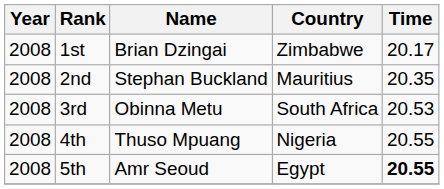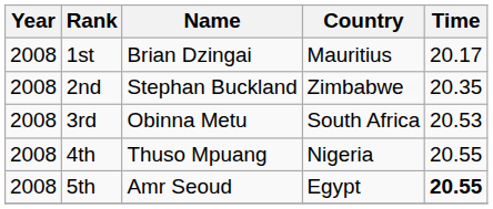1st | Country: Zimbabwe -> Mauritius
2nd | Country: Mauritius -> Zimbabwe
